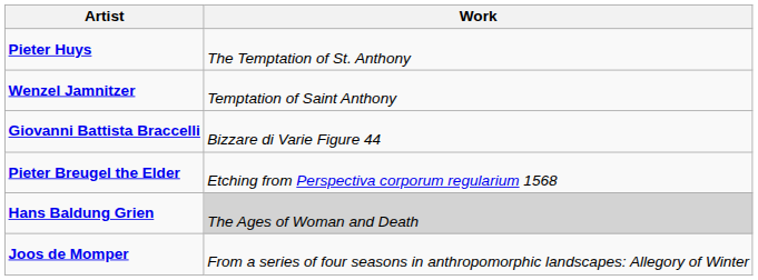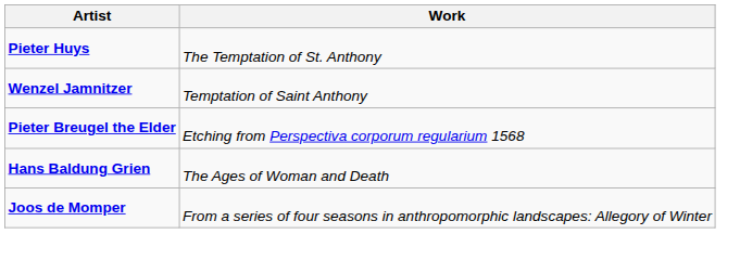- row: Giovanni Battista Braccelli | Bizzare di Varie Figure 44
Hans Baldung Grien | Work: lightgrey background -> no background
